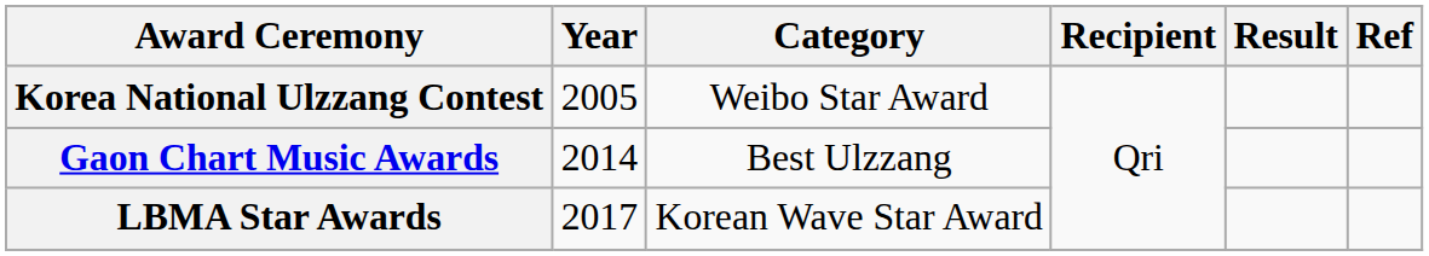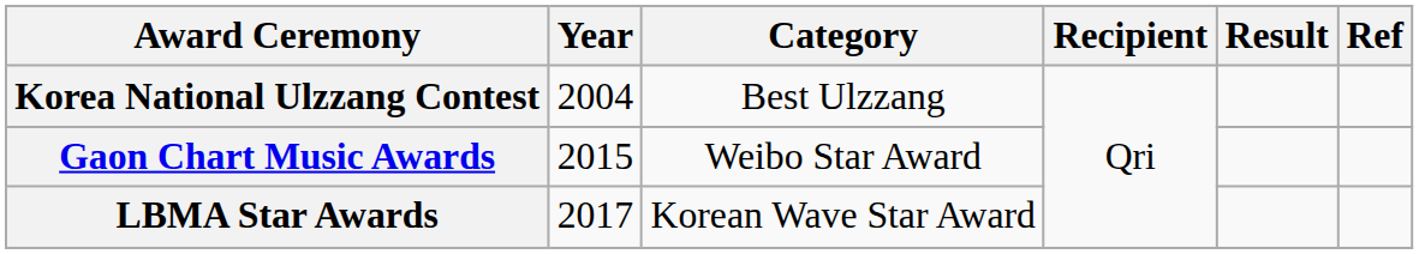Korea National Ulzzang Contest | Year: 2005 -> 2004
Korea National Ulzzang Contest | Category: Weibo Star Award -> Best Ulzzang
Gaon Chart Music Awards | Year: 2014 -> 2015
Gaon Chart Music Awards | Category: Best Ulzzang -> Weibo Star Award
